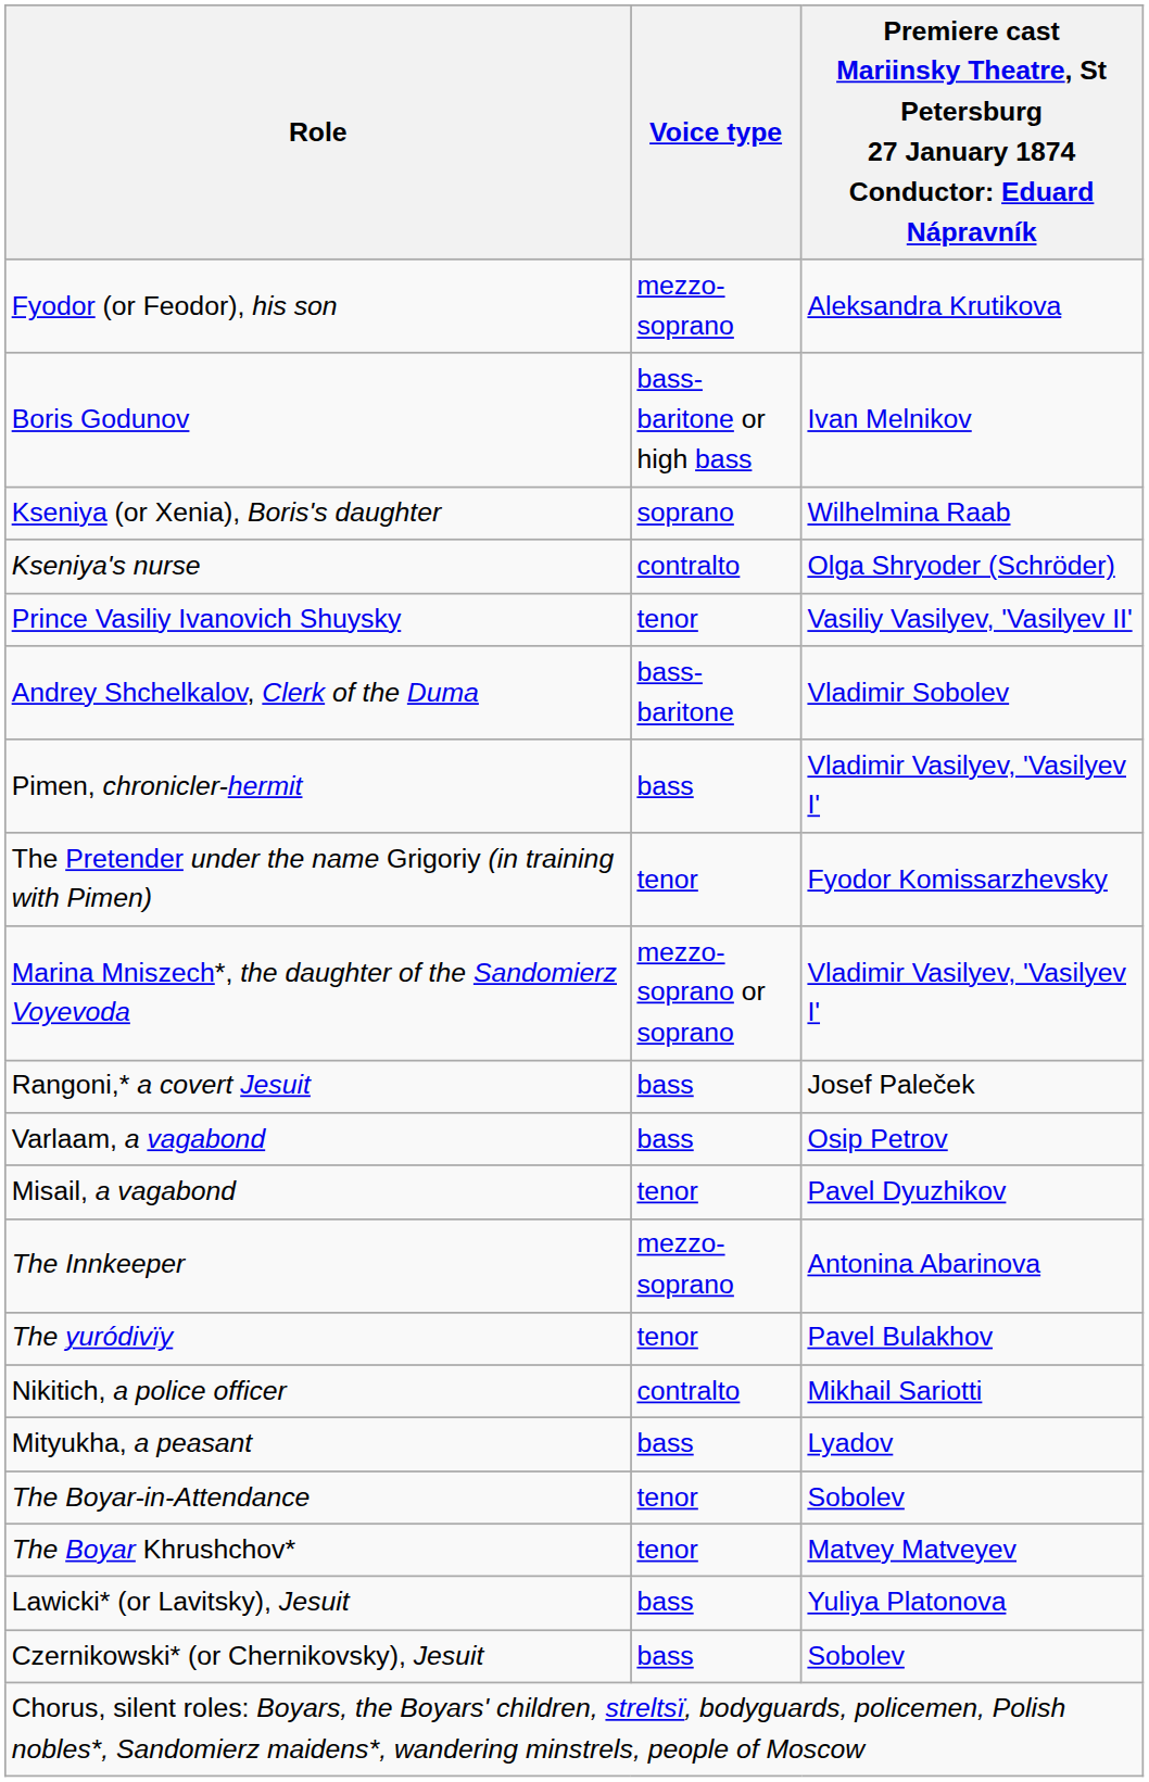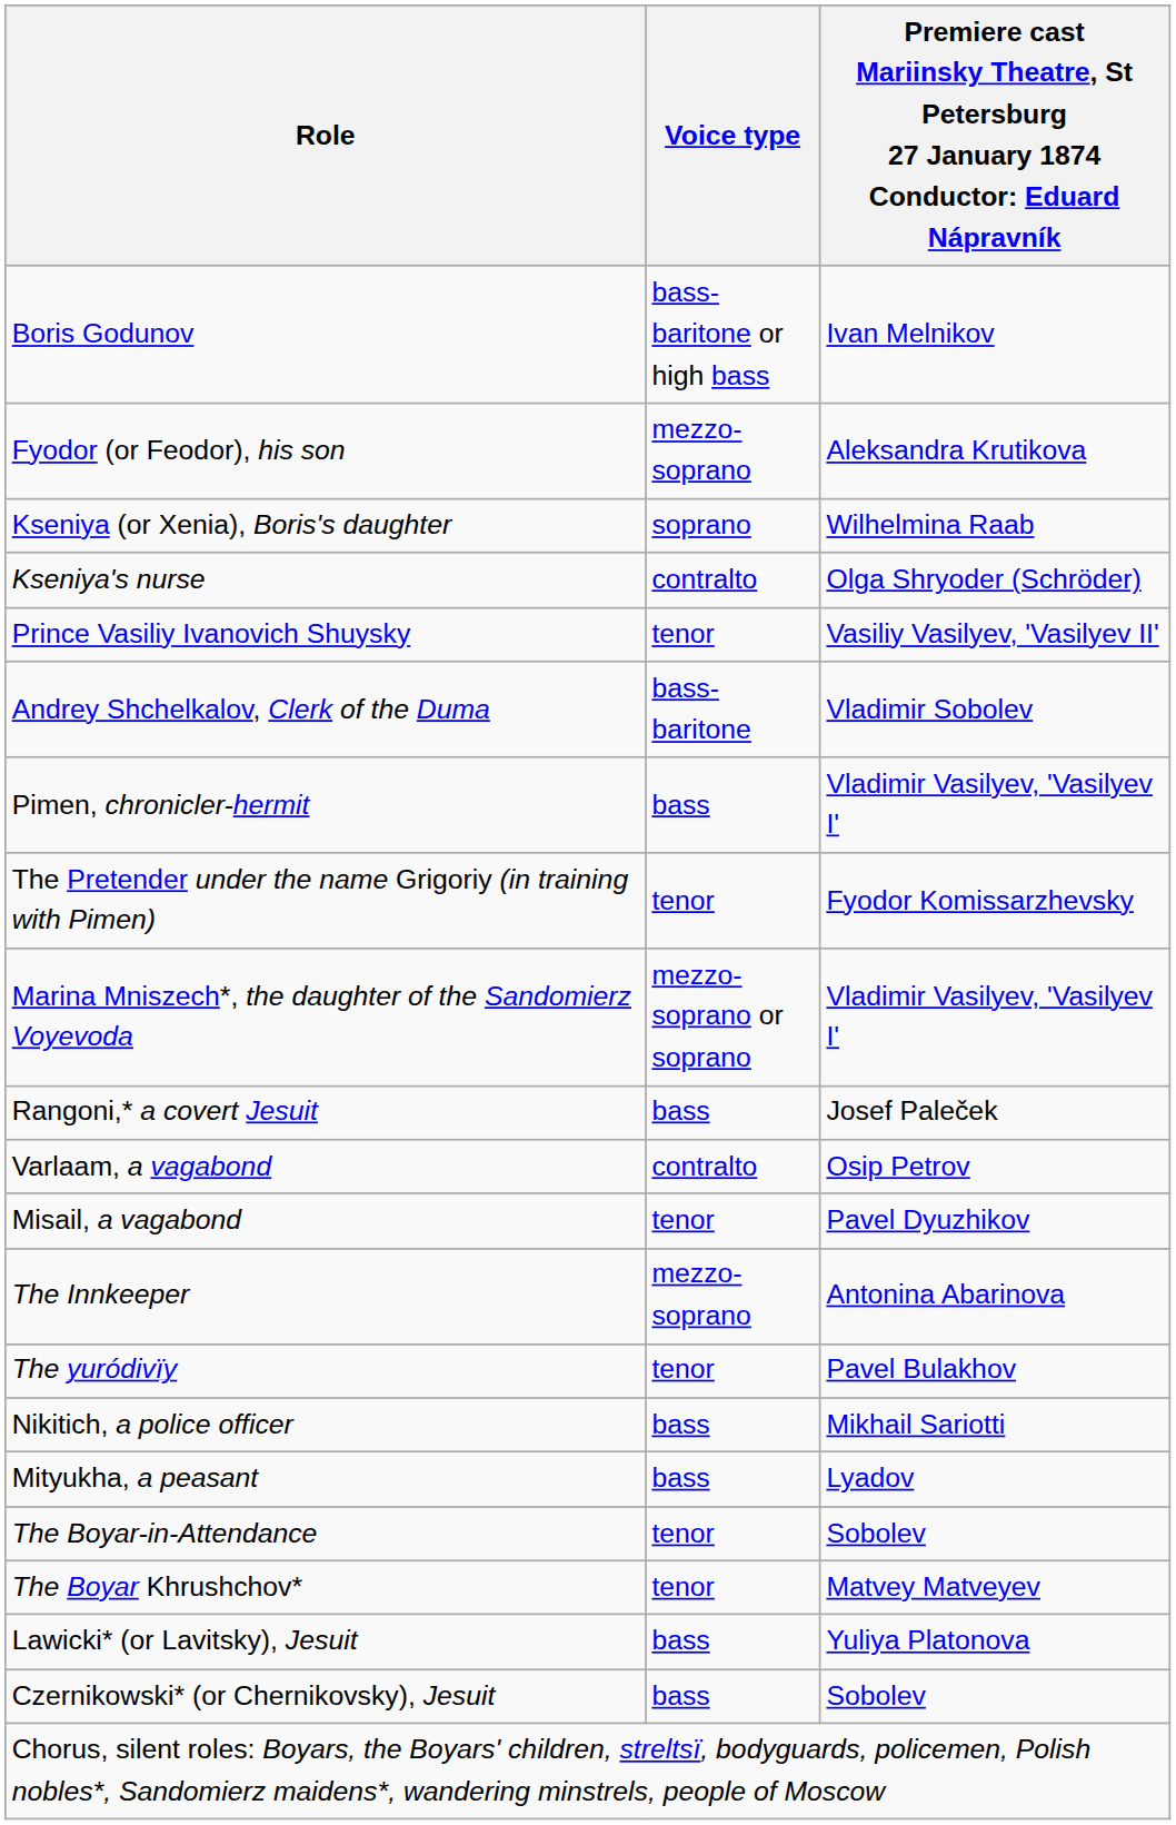rows swapped: Boris Godunov <-> Fyodor (or Feodor), his son
Varlaam, a vagabond | Voice type: bass -> contralto
Nikitich, a police officer | Voice type: contralto -> bass
